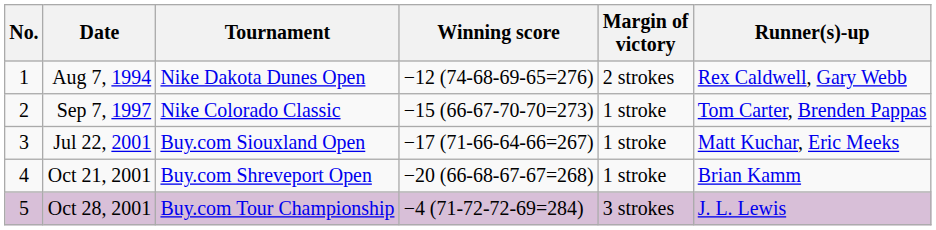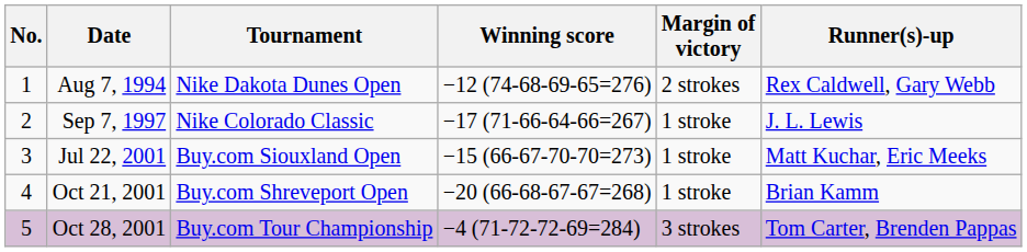Sep 7, 1997 | Winning score: −15 (66-67-70-70=273) -> −17 (71-66-64-66=267)
Sep 7, 1997 | Runner(s)-up: Tom Carter, Brenden Pappas -> J. L. Lewis
Jul 22, 2001 | Winning score: −17 (71-66-64-66=267) -> −15 (66-67-70-70=273)
Oct 28, 2001 | Runner(s)-up: J. L. Lewis -> Tom Carter, Brenden Pappas
